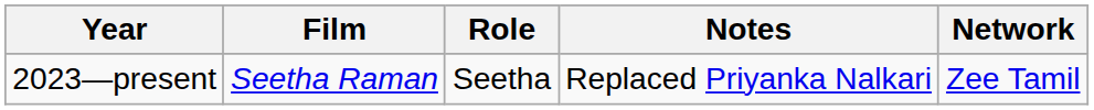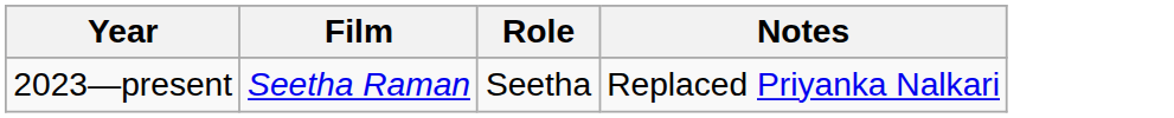- column: Network | Zee Tamil
